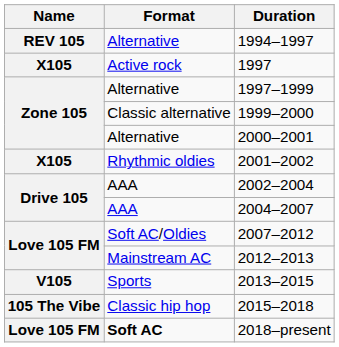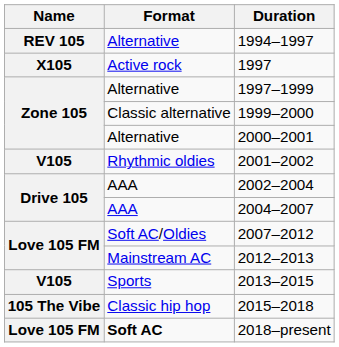2001–2002 | Name: X105 -> V105
